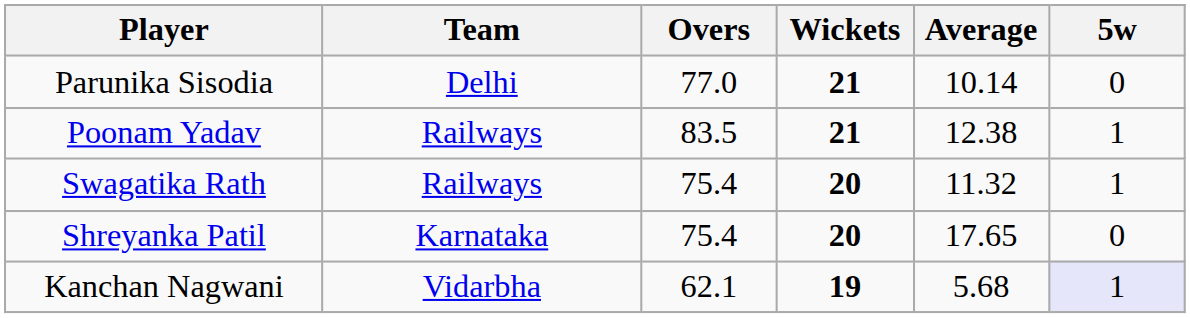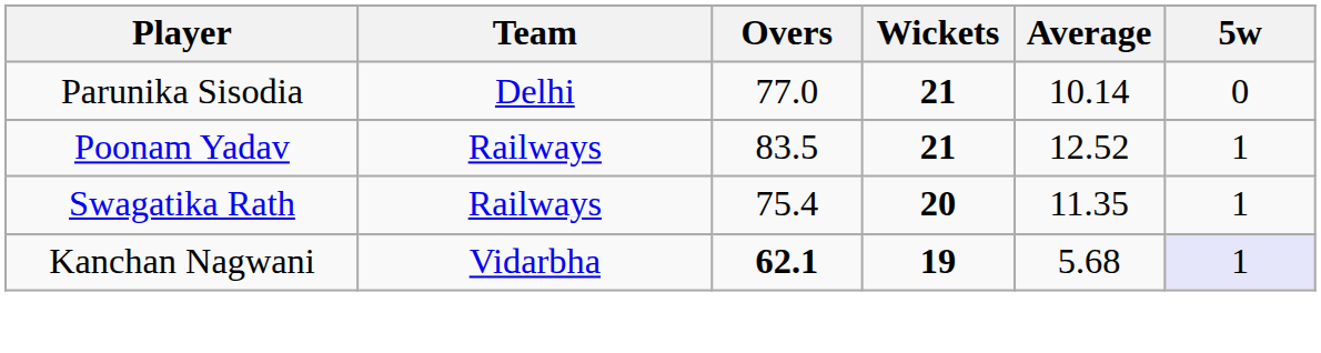Poonam Yadav | Average: 12.38 -> 12.52
Swagatika Rath | Average: 11.32 -> 11.35
- row: Shreyanka Patil | Karnataka | 75.4 | 20 | 17.65 | 0
Kanchan Nagwani | Overs: normal -> bold
